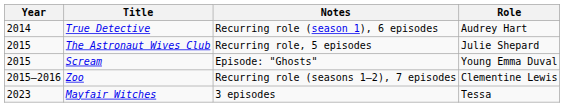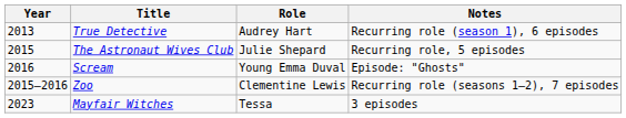columns swapped: Role <-> Notes
True Detective | Year: 2014 -> 2013
Scream | Year: 2015 -> 2016
